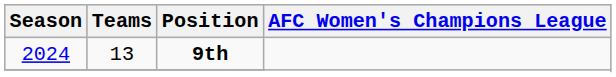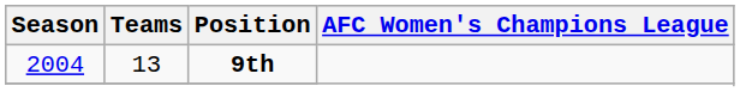9th | Season: 2024 -> 2004
